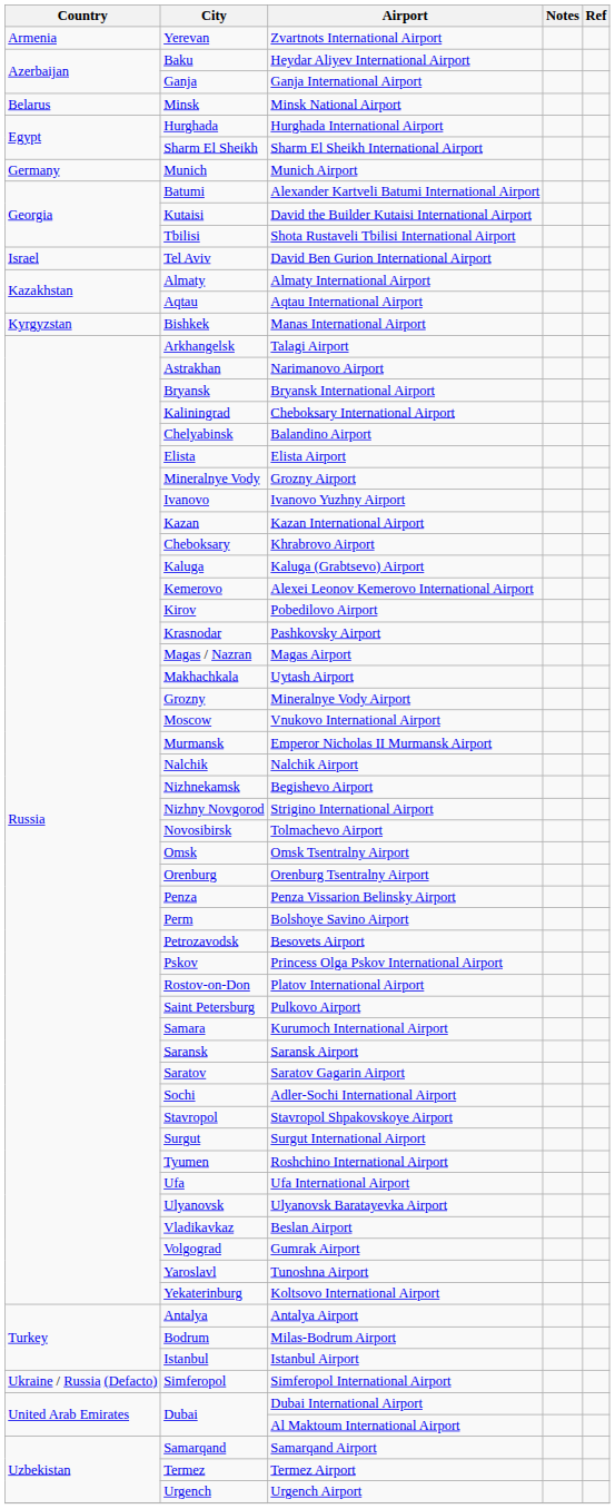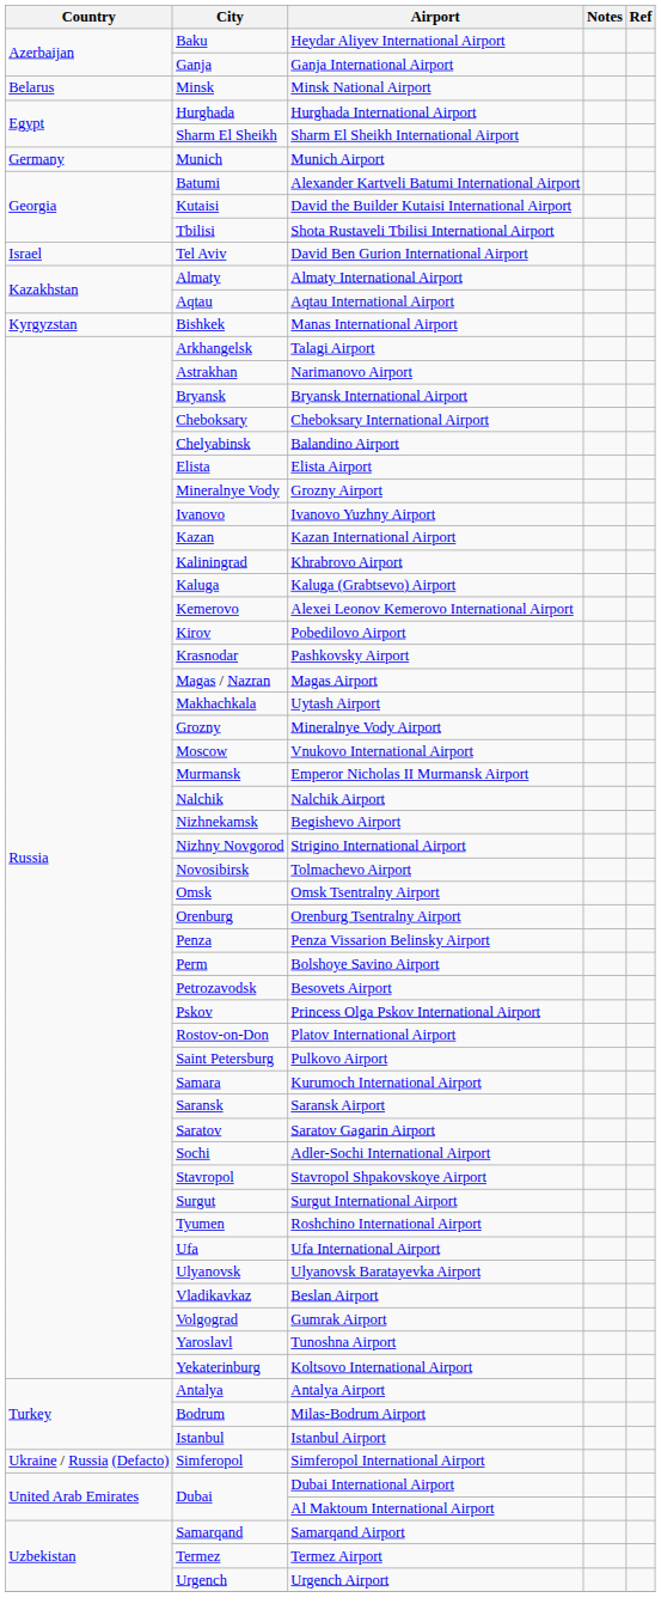- row: Armenia | Yerevan | Zvartnots International Airport
Cheboksary International Airport | City: Kaliningrad -> Cheboksary
Khrabrovo Airport | City: Cheboksary -> Kaliningrad
